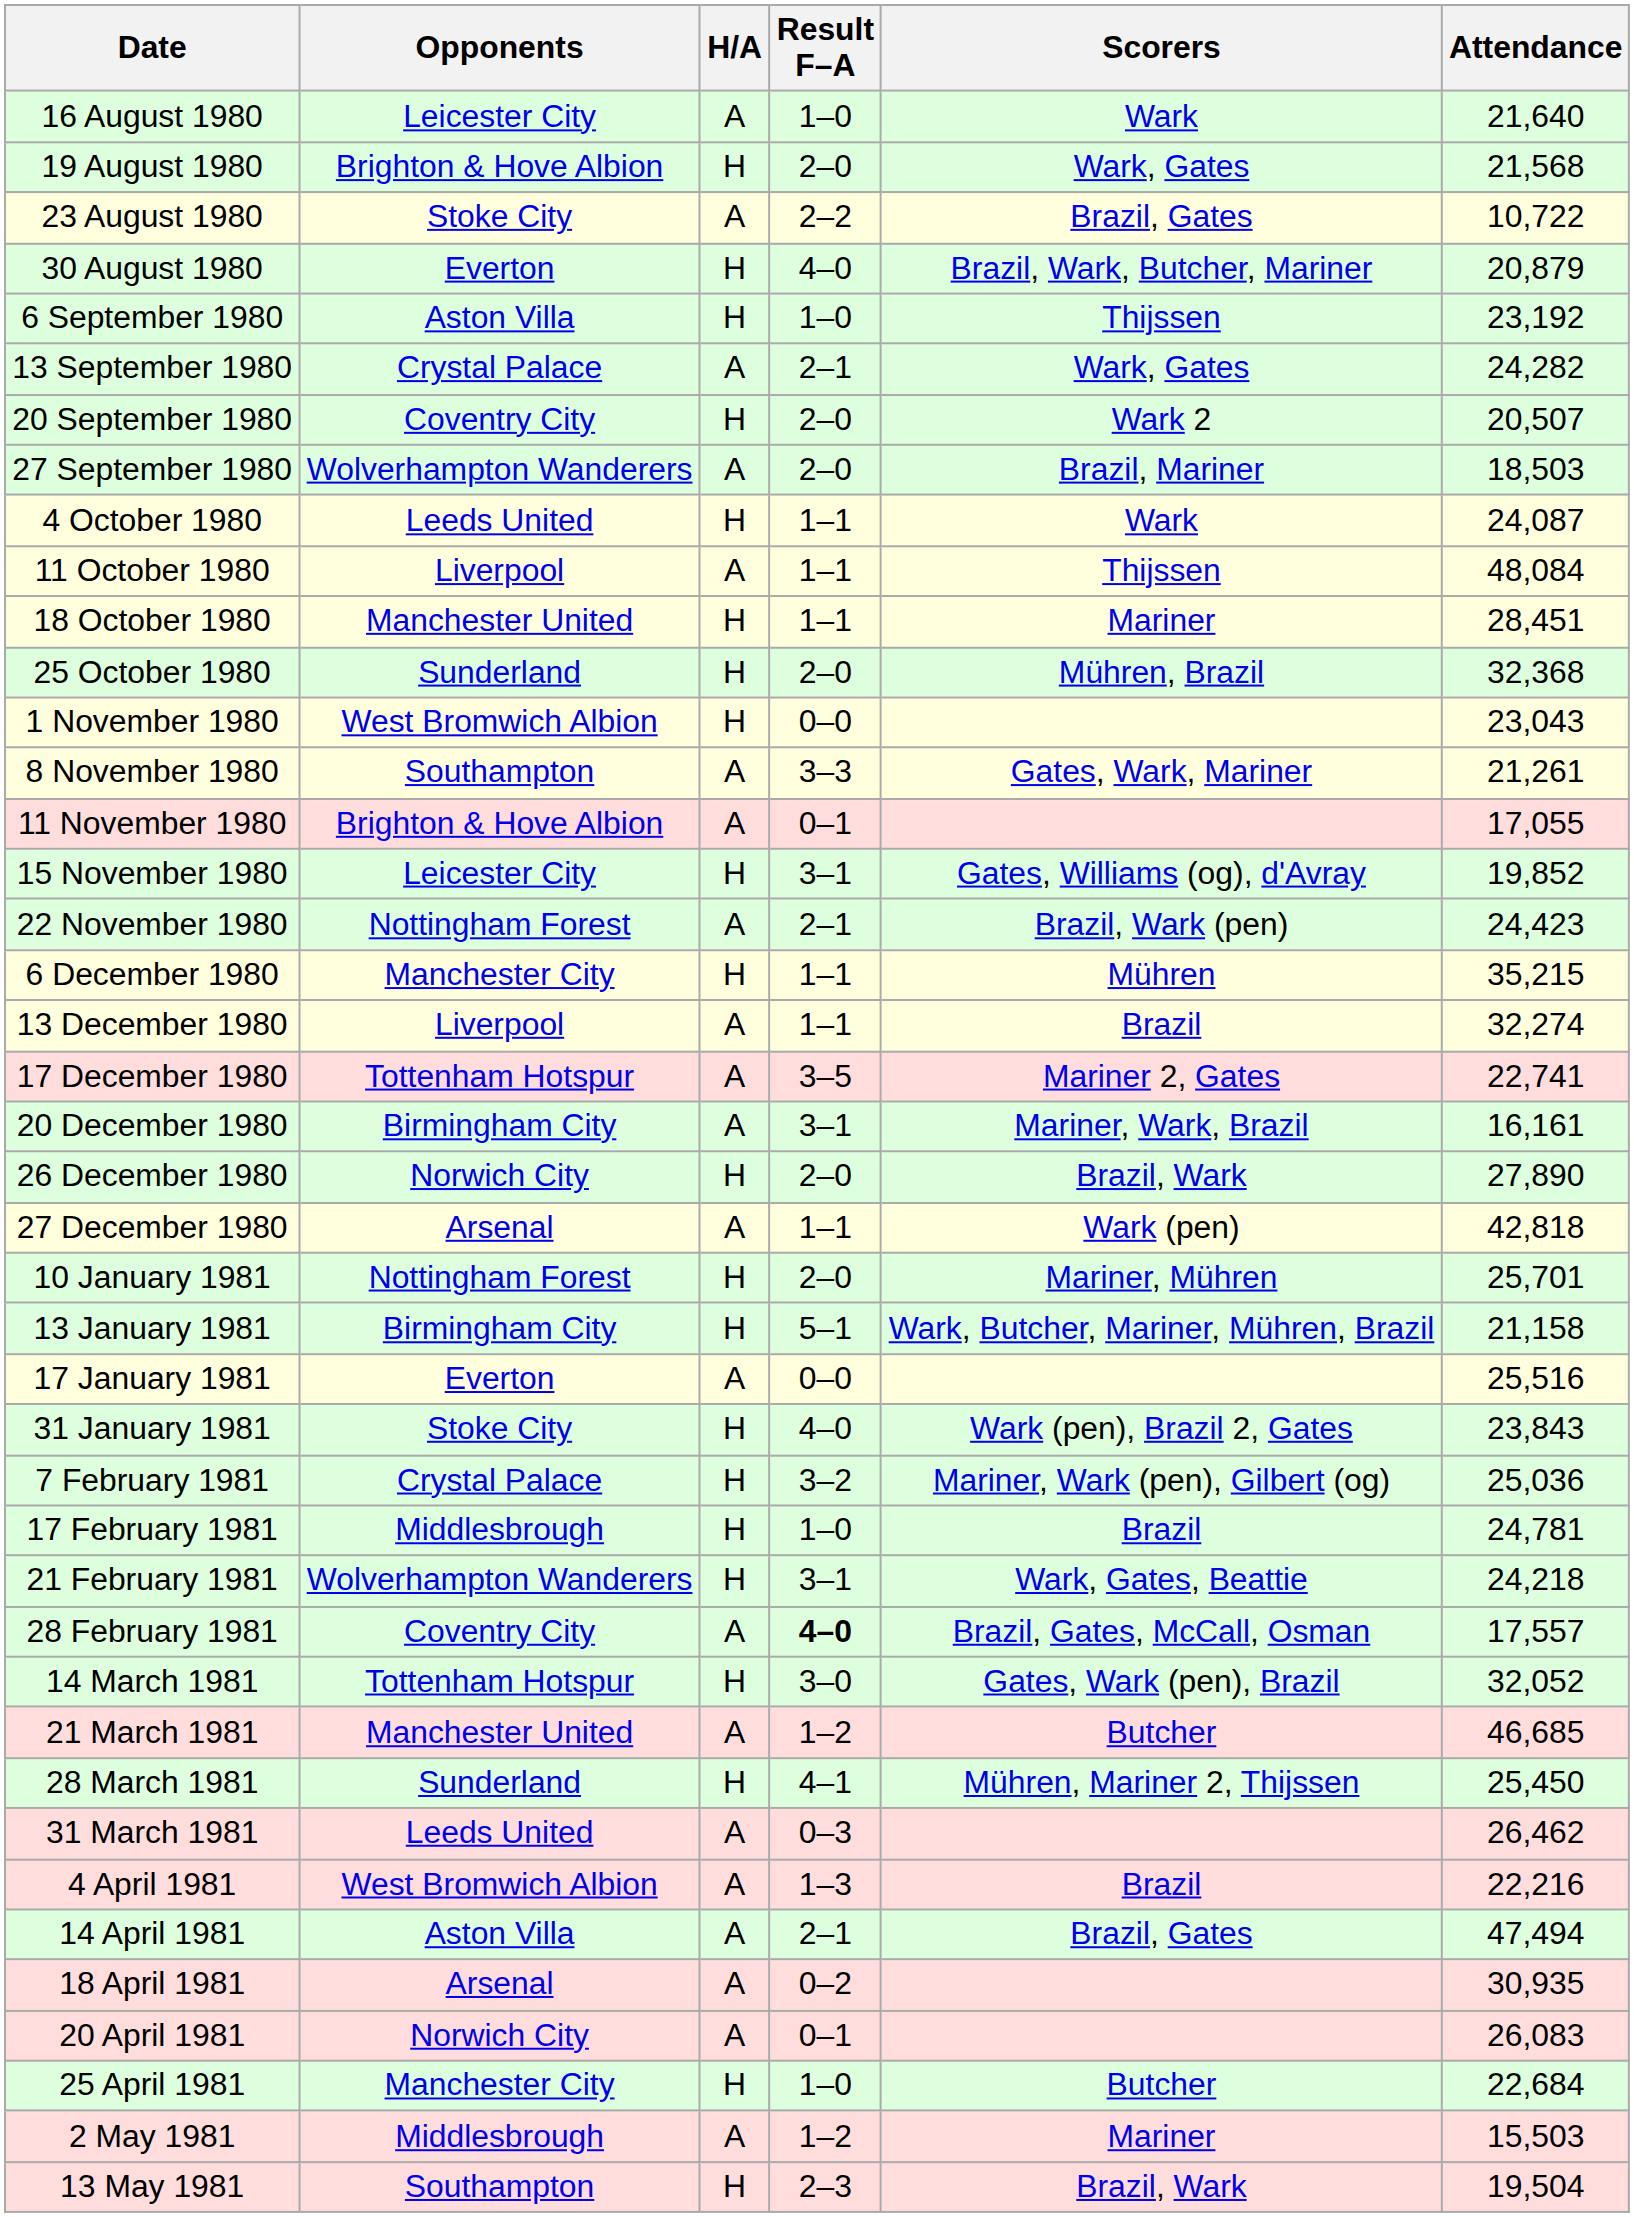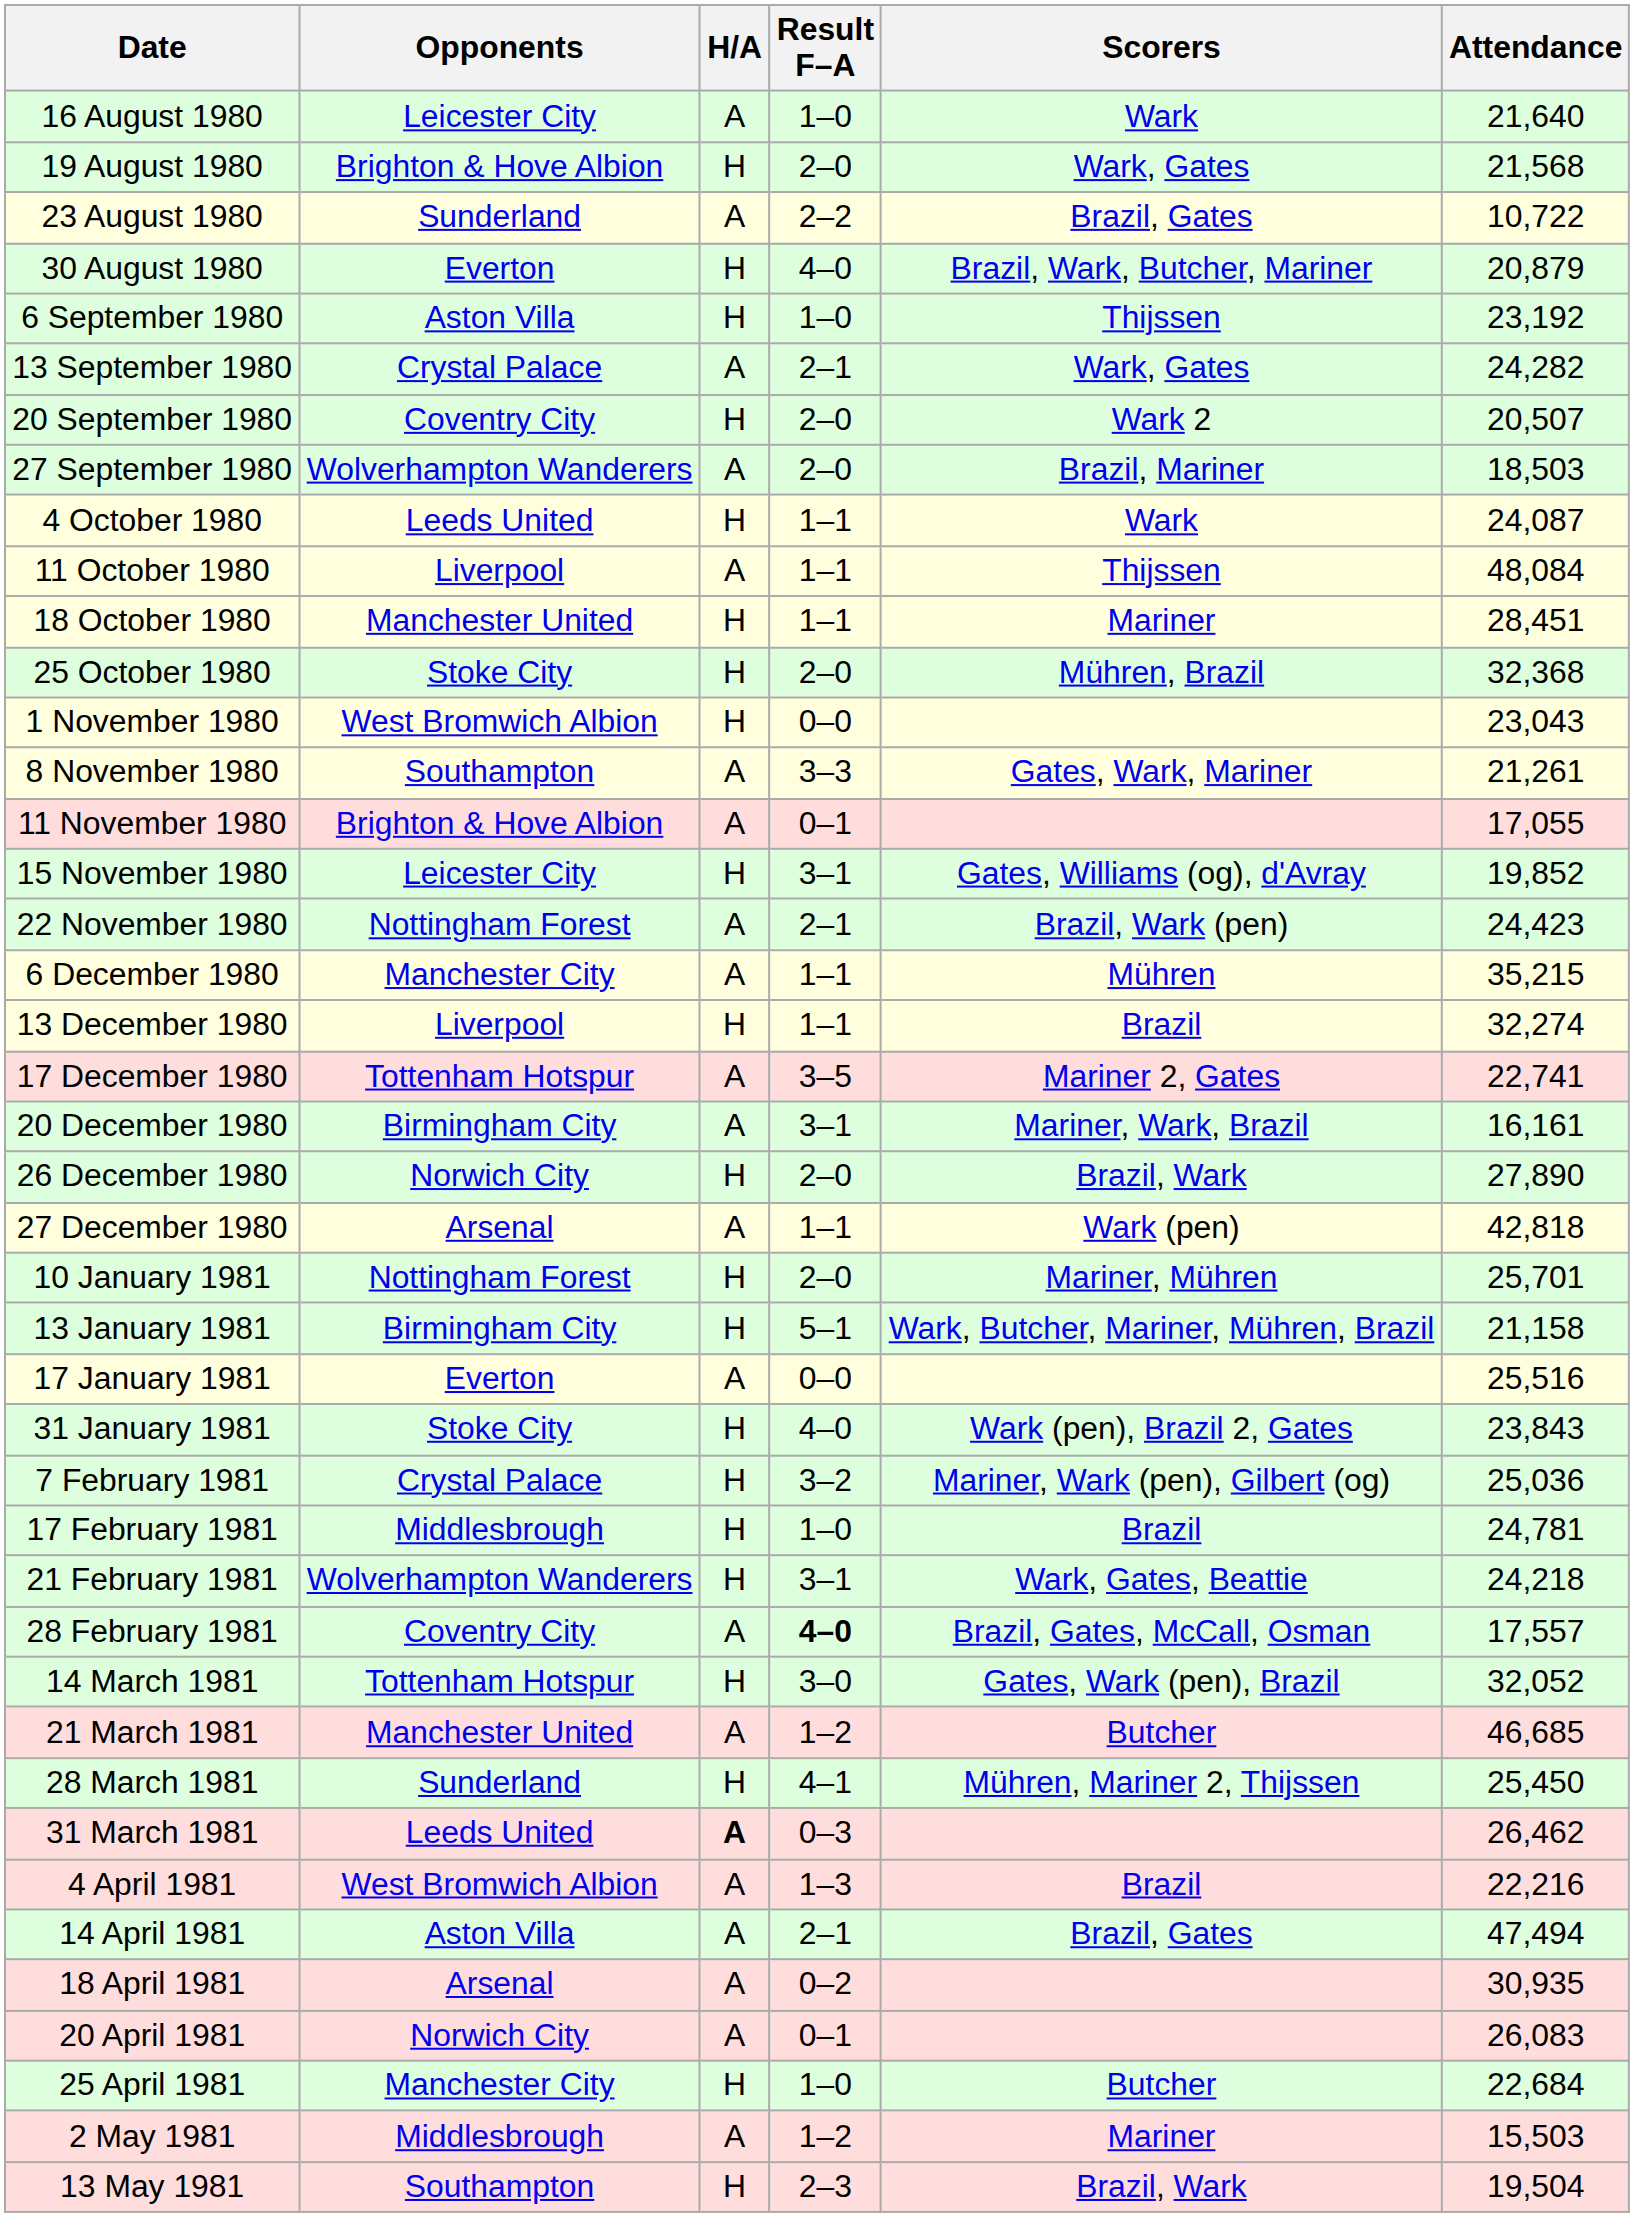23 August 1980 | Opponents: Stoke City -> Sunderland
25 October 1980 | Opponents: Sunderland -> Stoke City
6 December 1980 | H/A: H -> A
13 December 1980 | H/A: A -> H
31 March 1981 | H/A: normal -> bold
